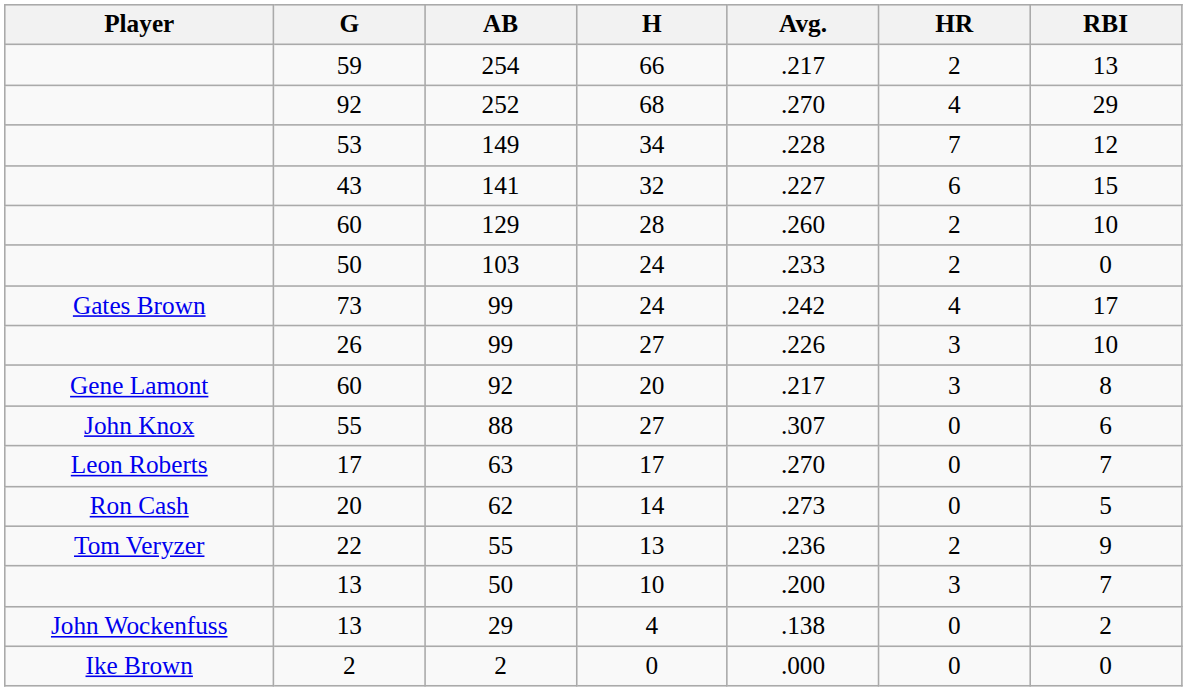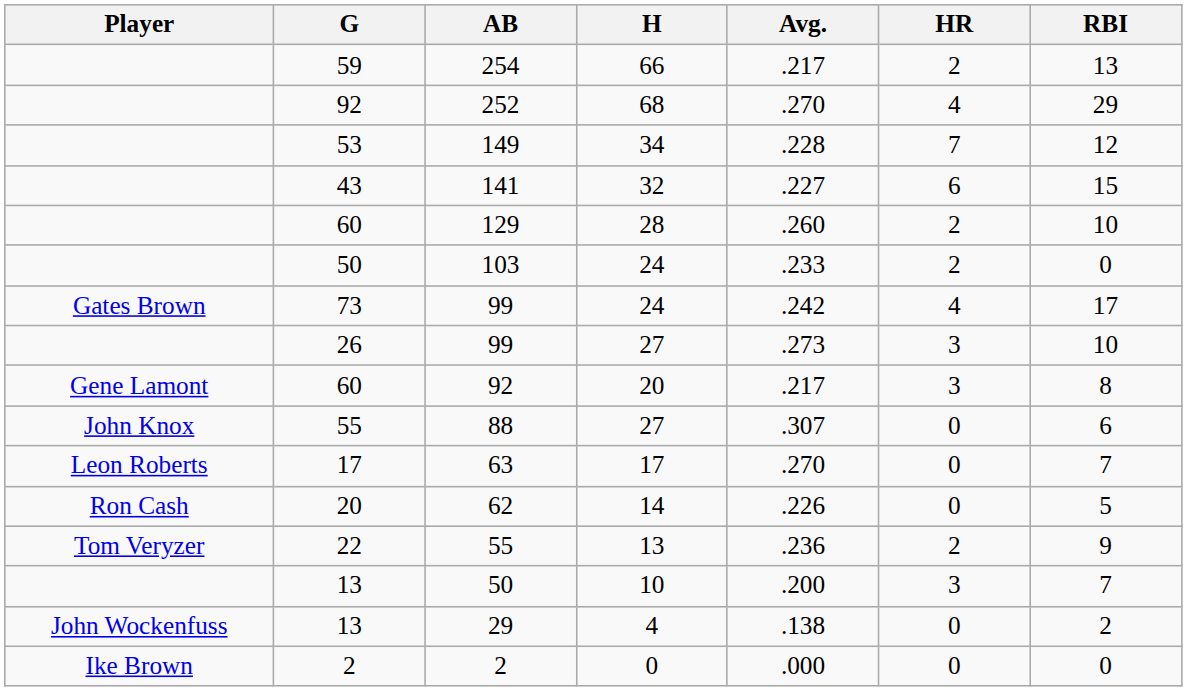26 / 99 | Avg.: .226 -> .273
62 | Avg.: .273 -> .226
